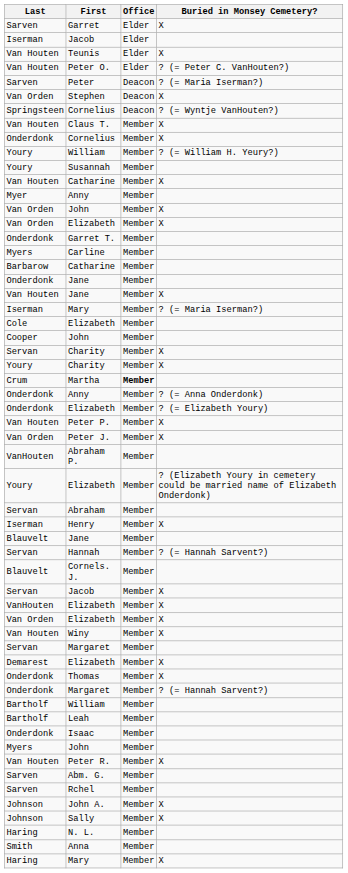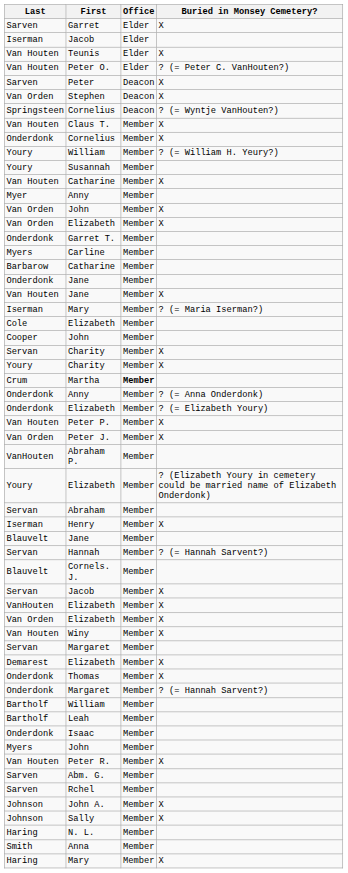Peter | Buried in Monsey Cemetery?: ? (= Maria Iserman?) -> X
